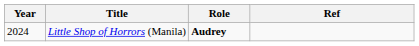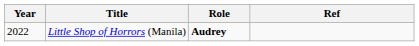Little Shop of Horrors (Manila) | Year: 2024 -> 2022
